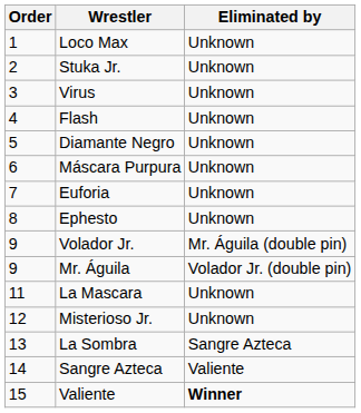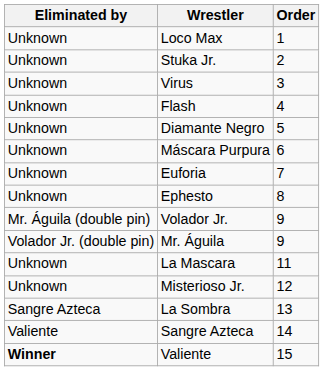columns swapped: Order <-> Eliminated by
